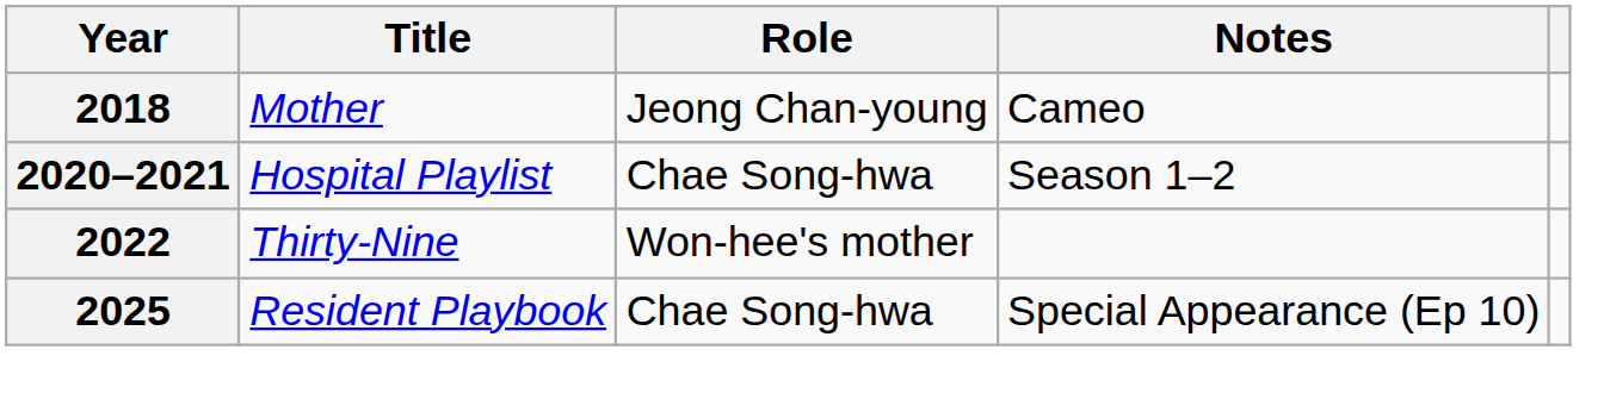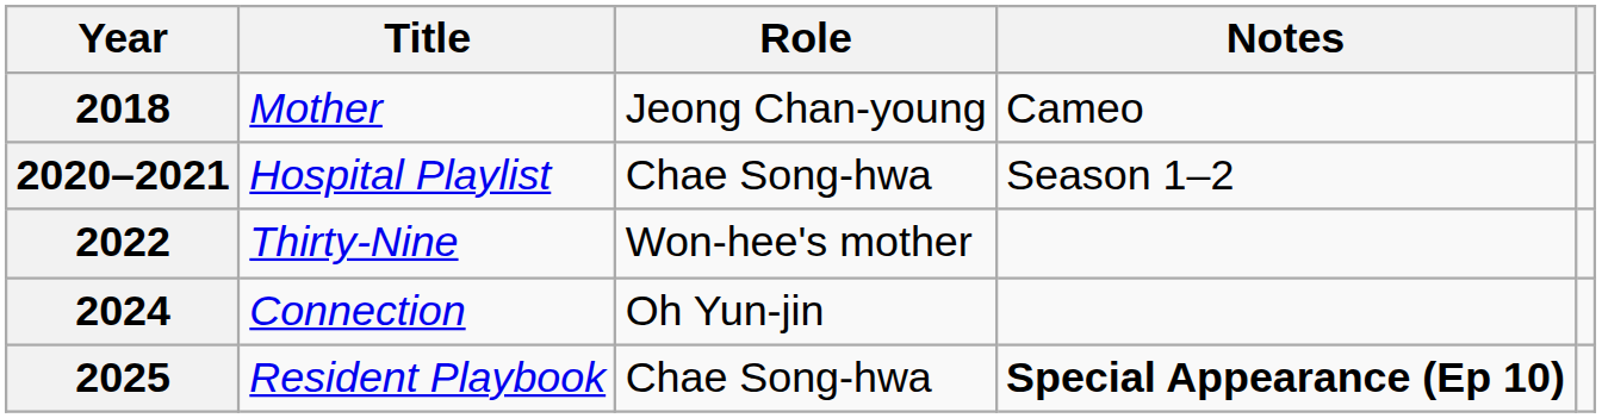+ row: 2024 | Connection | Oh Yun-jin
2025 | Notes: normal -> bold
